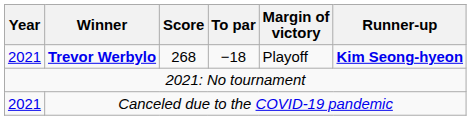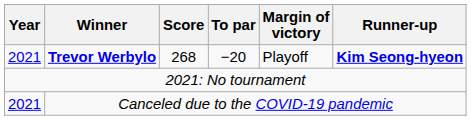Trevor Werbylo | To par: −18 -> −20
